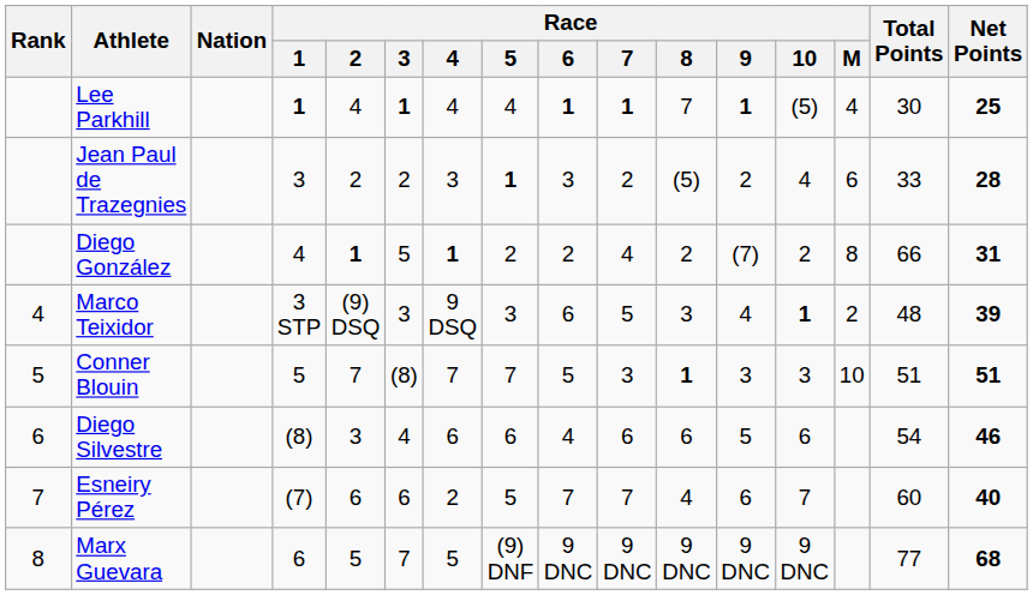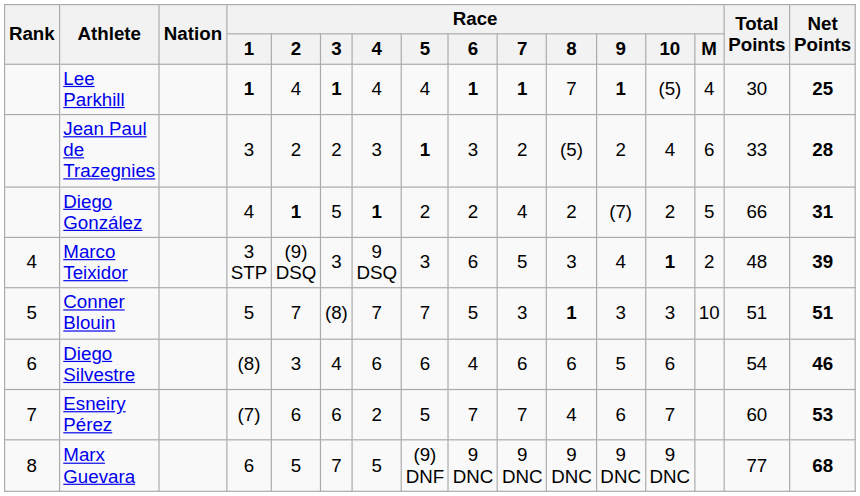Diego González | Race / M: 8 -> 5
Esneiry Pérez | Net Points: 40 -> 53
